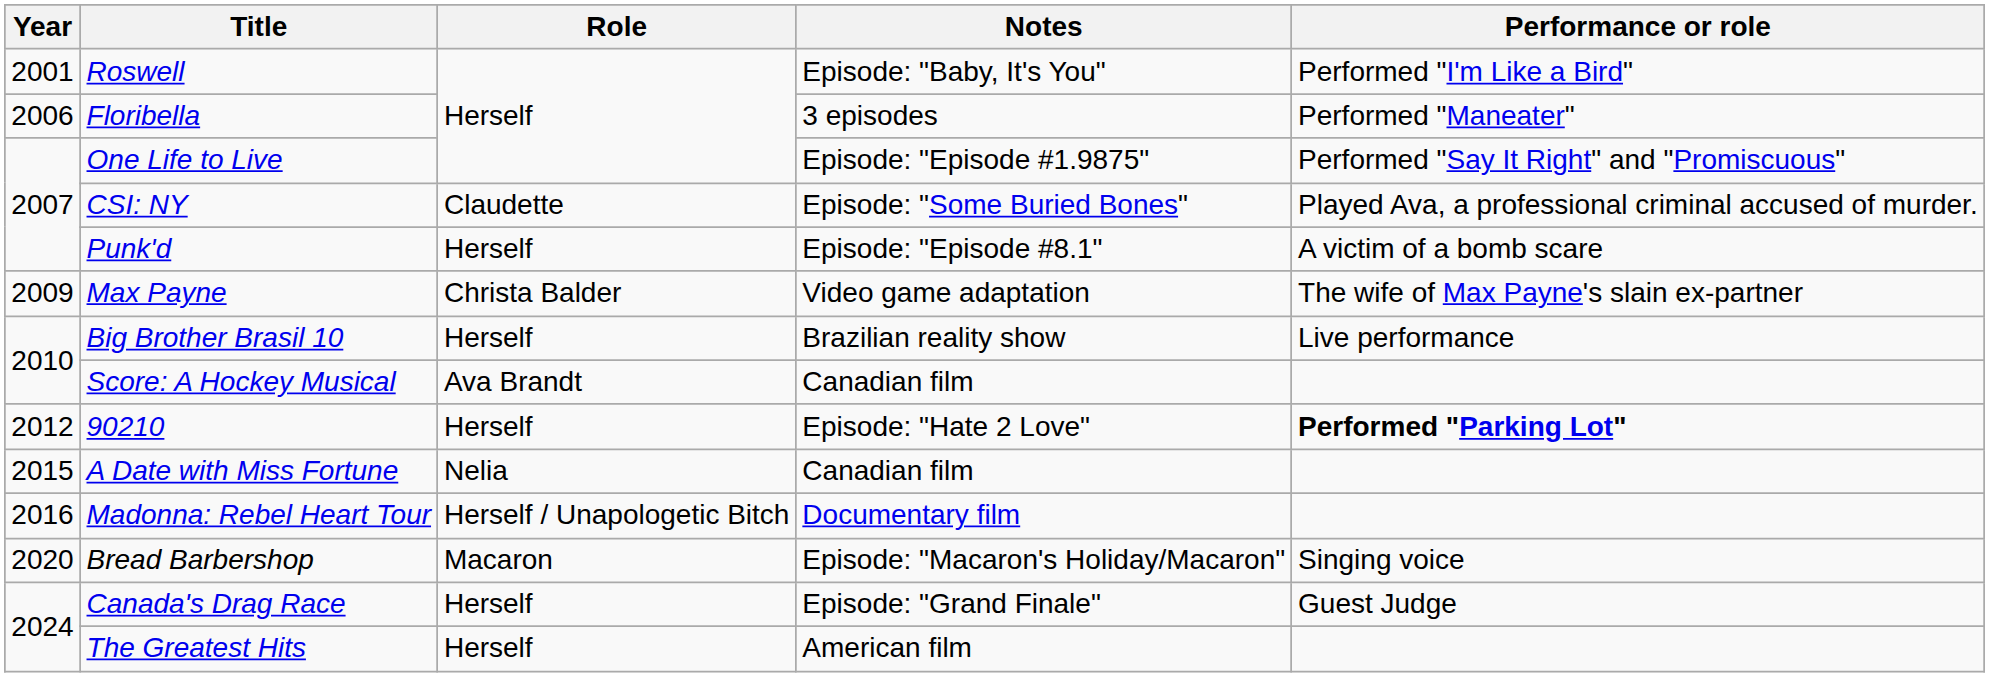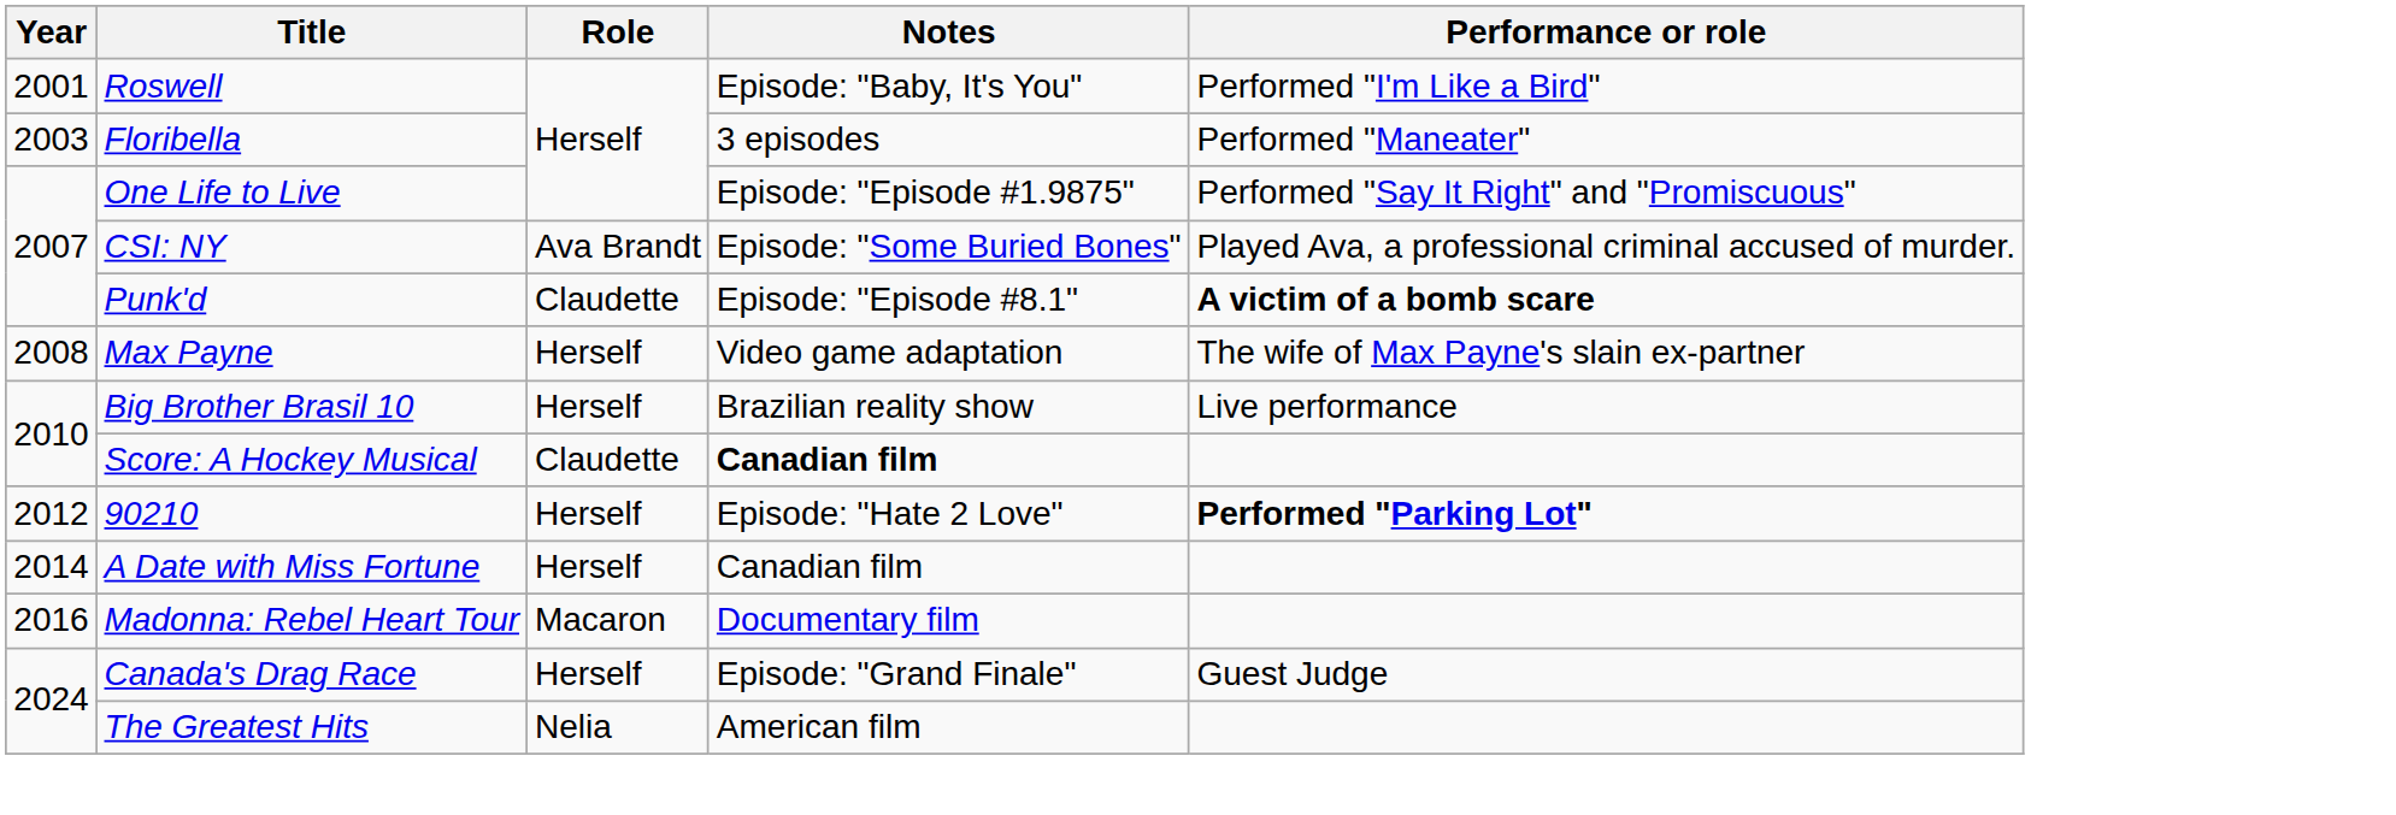Floribella | Year: 2006 -> 2003
CSI: NY | Role: Claudette -> Ava Brandt
Punk'd | Role: Herself -> Claudette
Punk'd | Performance or role: normal -> bold
Max Payne | Year: 2009 -> 2008
Max Payne | Role: Christa Balder -> Herself
Score: A Hockey Musical | Role: Ava Brandt -> Claudette
Score: A Hockey Musical | Notes: normal -> bold
A Date with Miss Fortune | Year: 2015 -> 2014
A Date with Miss Fortune | Role: Nelia -> Herself
Madonna: Rebel Heart Tour | Role: Herself / Unapologetic Bitch -> Macaron
- row: 2020 | Bread Barbershop | Macaron | Episode: "Macaron's Holiday/Macaron" | Singing voice
The Greatest Hits | Role: Herself -> Nelia
